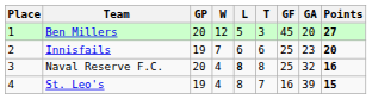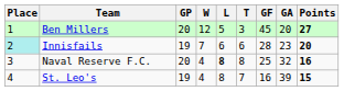Innisfails | Place: no background -> paleturquoise background
Innisfails | GF: 25 -> 28
